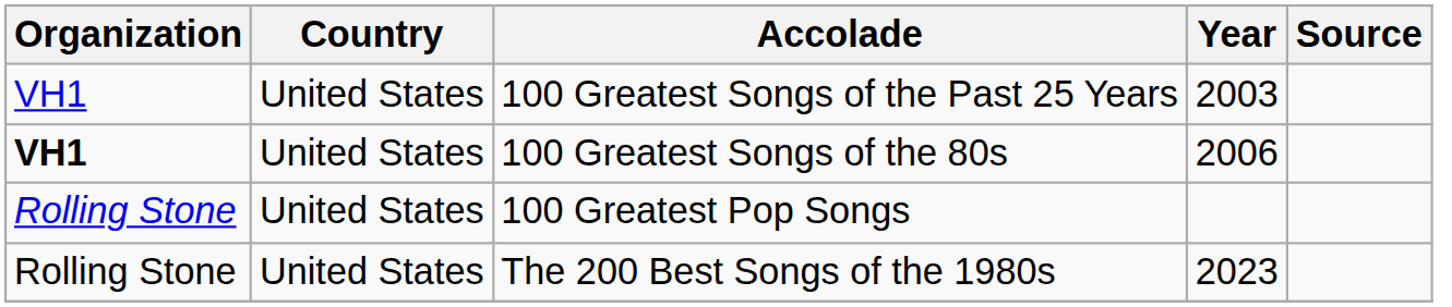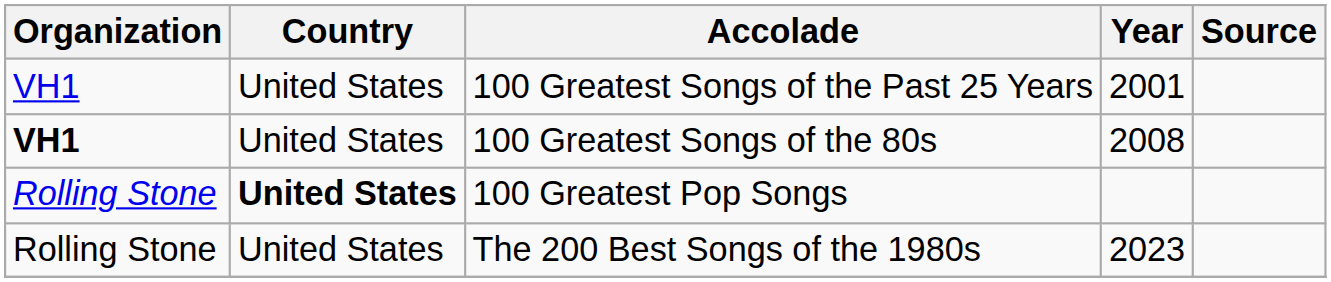100 Greatest Songs of the Past 25 Years | Year: 2003 -> 2001
100 Greatest Songs of the 80s | Year: 2006 -> 2008
100 Greatest Pop Songs | Country: normal -> bold
